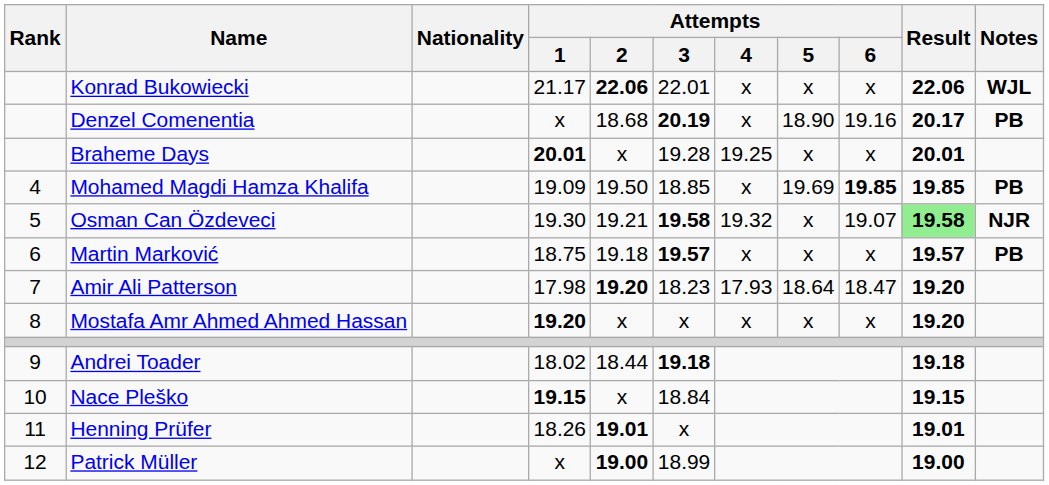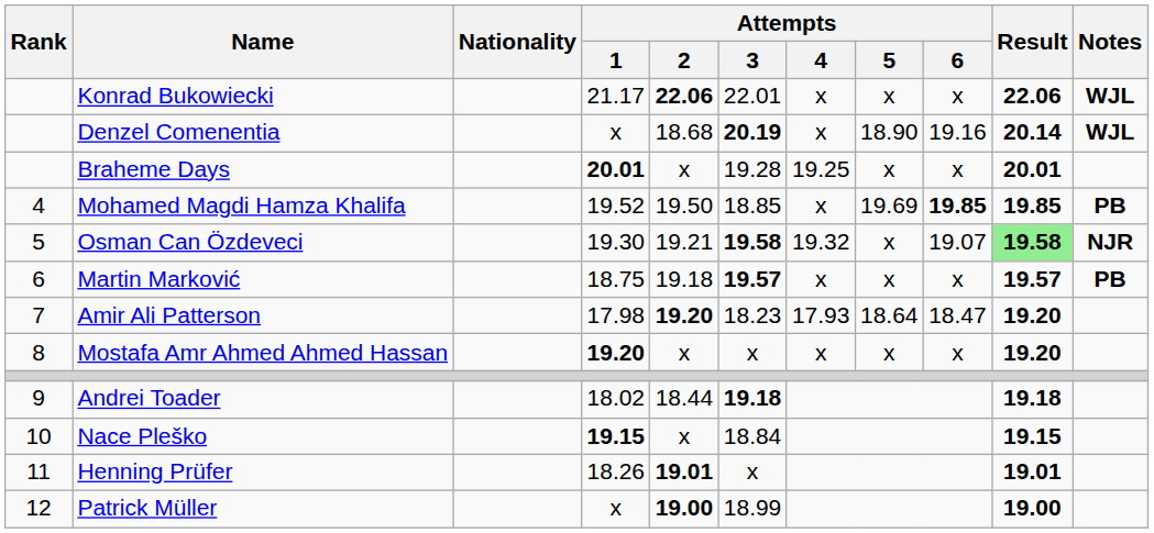Denzel Comenentia | Result: 20.17 -> 20.14
Denzel Comenentia | Notes: PB -> WJL
Mohamed Magdi Hamza Khalifa | Attempts / 1: 19.09 -> 19.52
